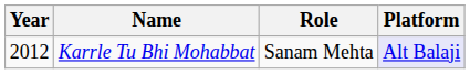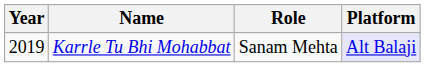Karrle Tu Bhi Mohabbat | Year: 2012 -> 2019
